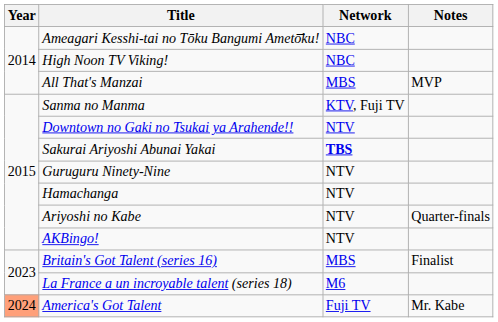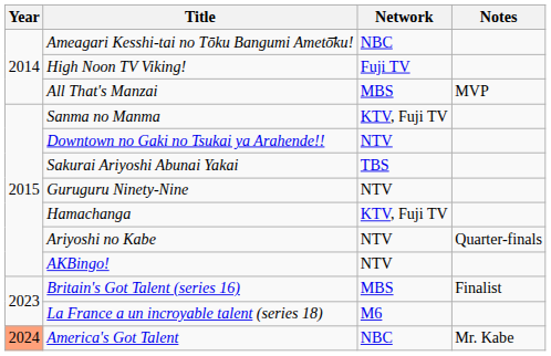High Noon TV Viking! | Network: NBC -> Fuji TV
Sakurai Ariyoshi Abunai Yakai | Network: bold -> normal
Hamachanga | Network: NTV -> KTV, Fuji TV
America's Got Talent | Network: Fuji TV -> NBC
